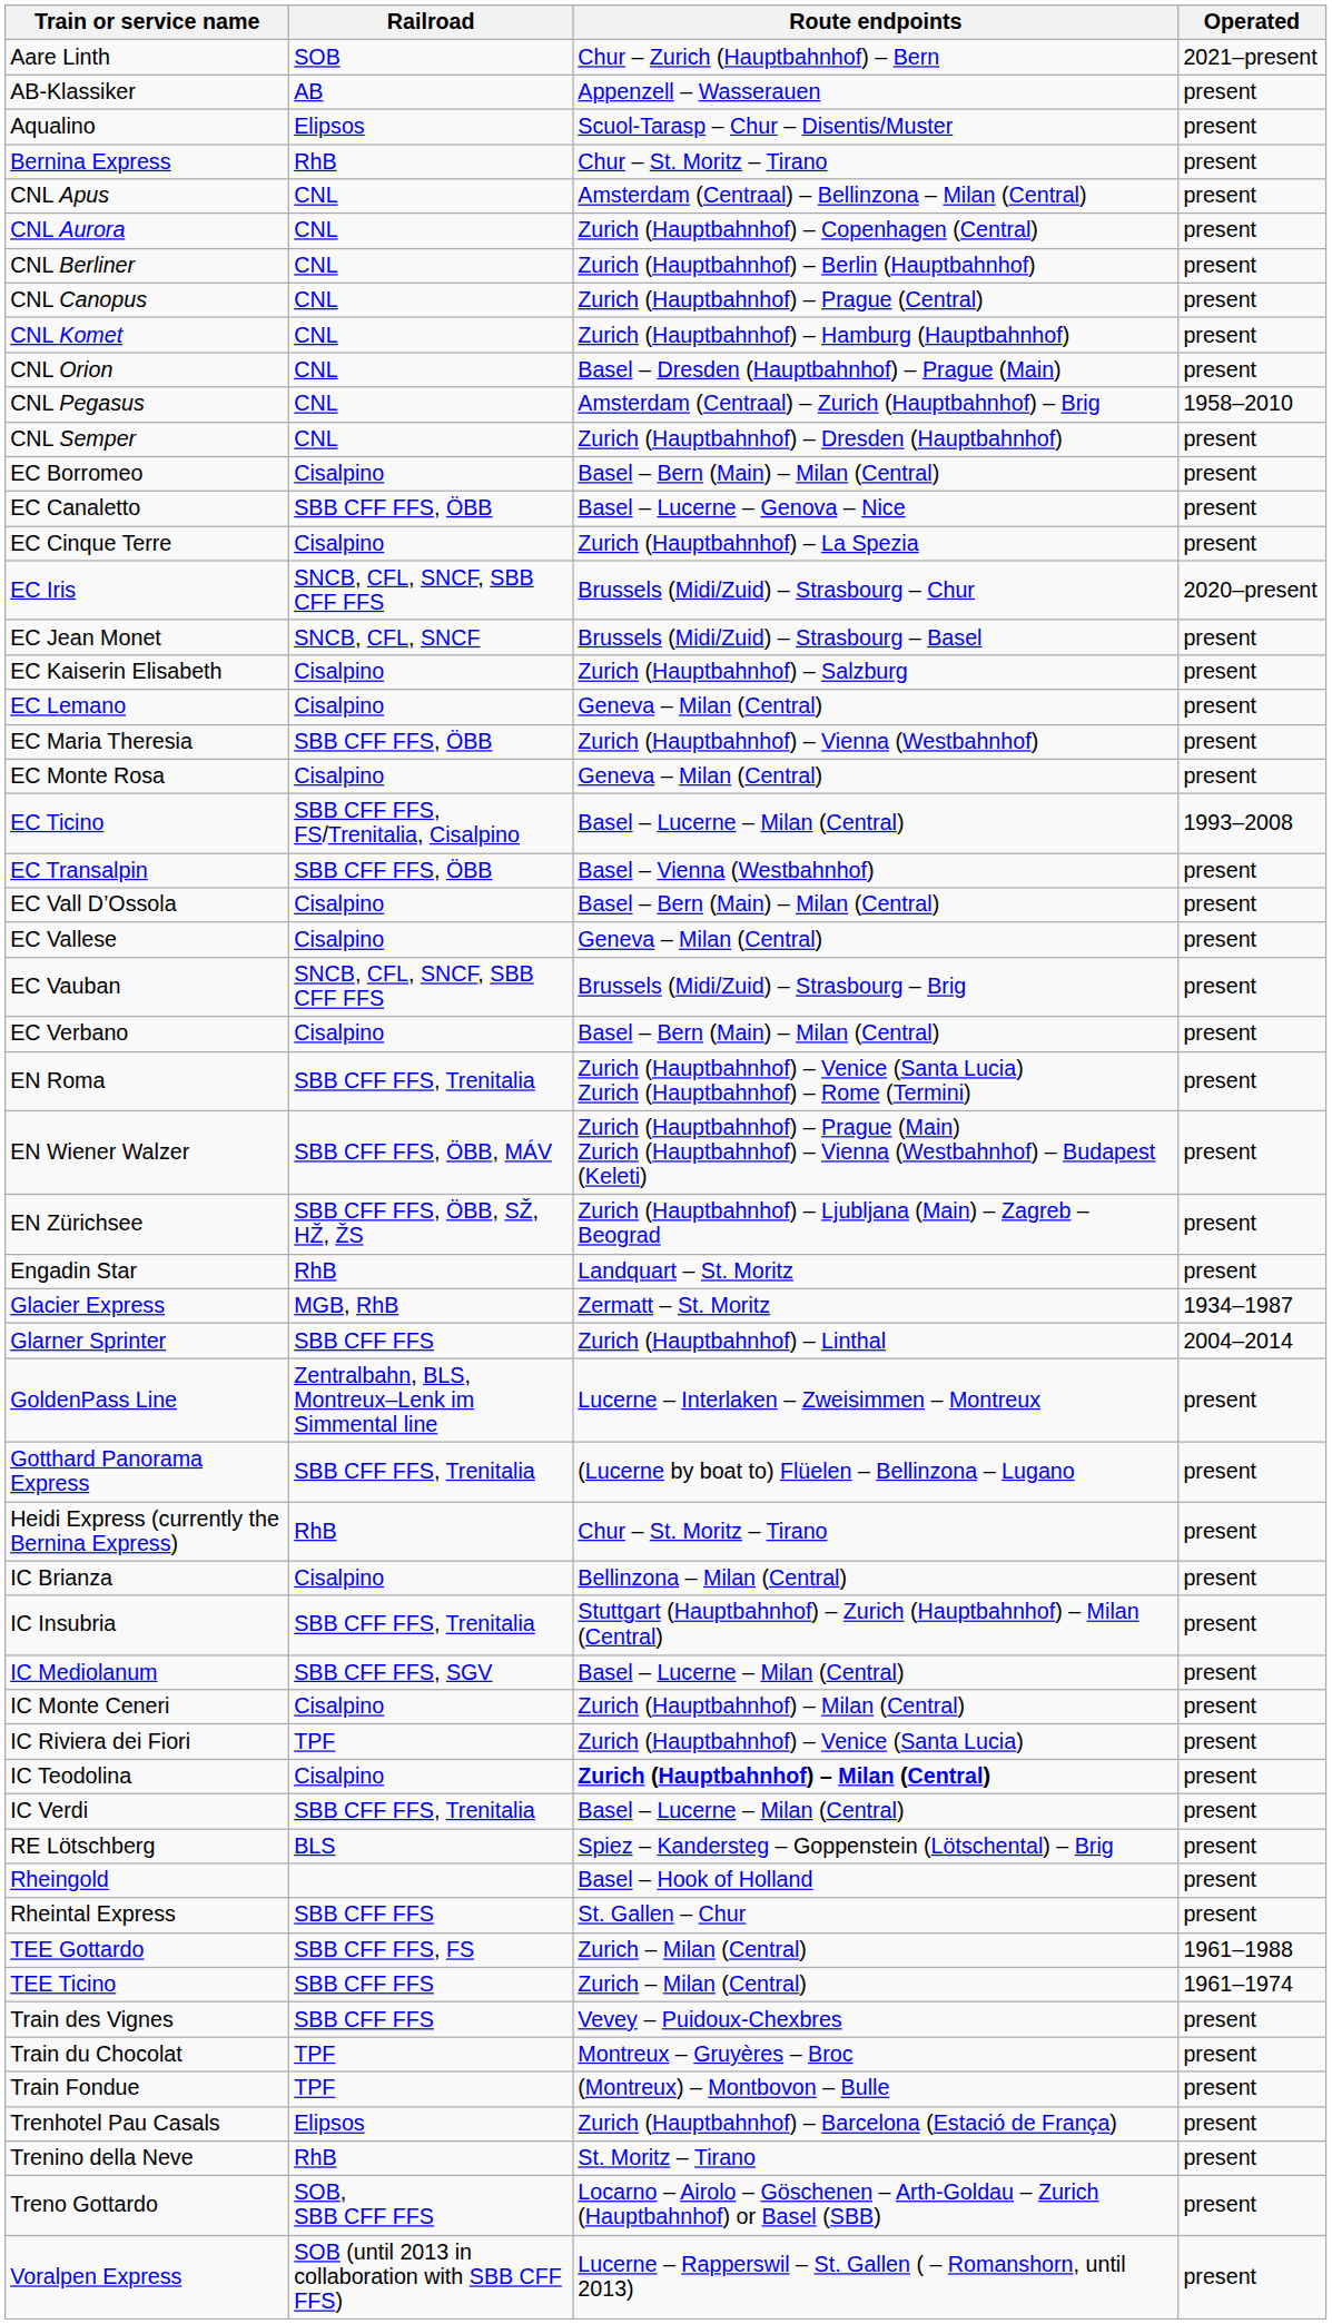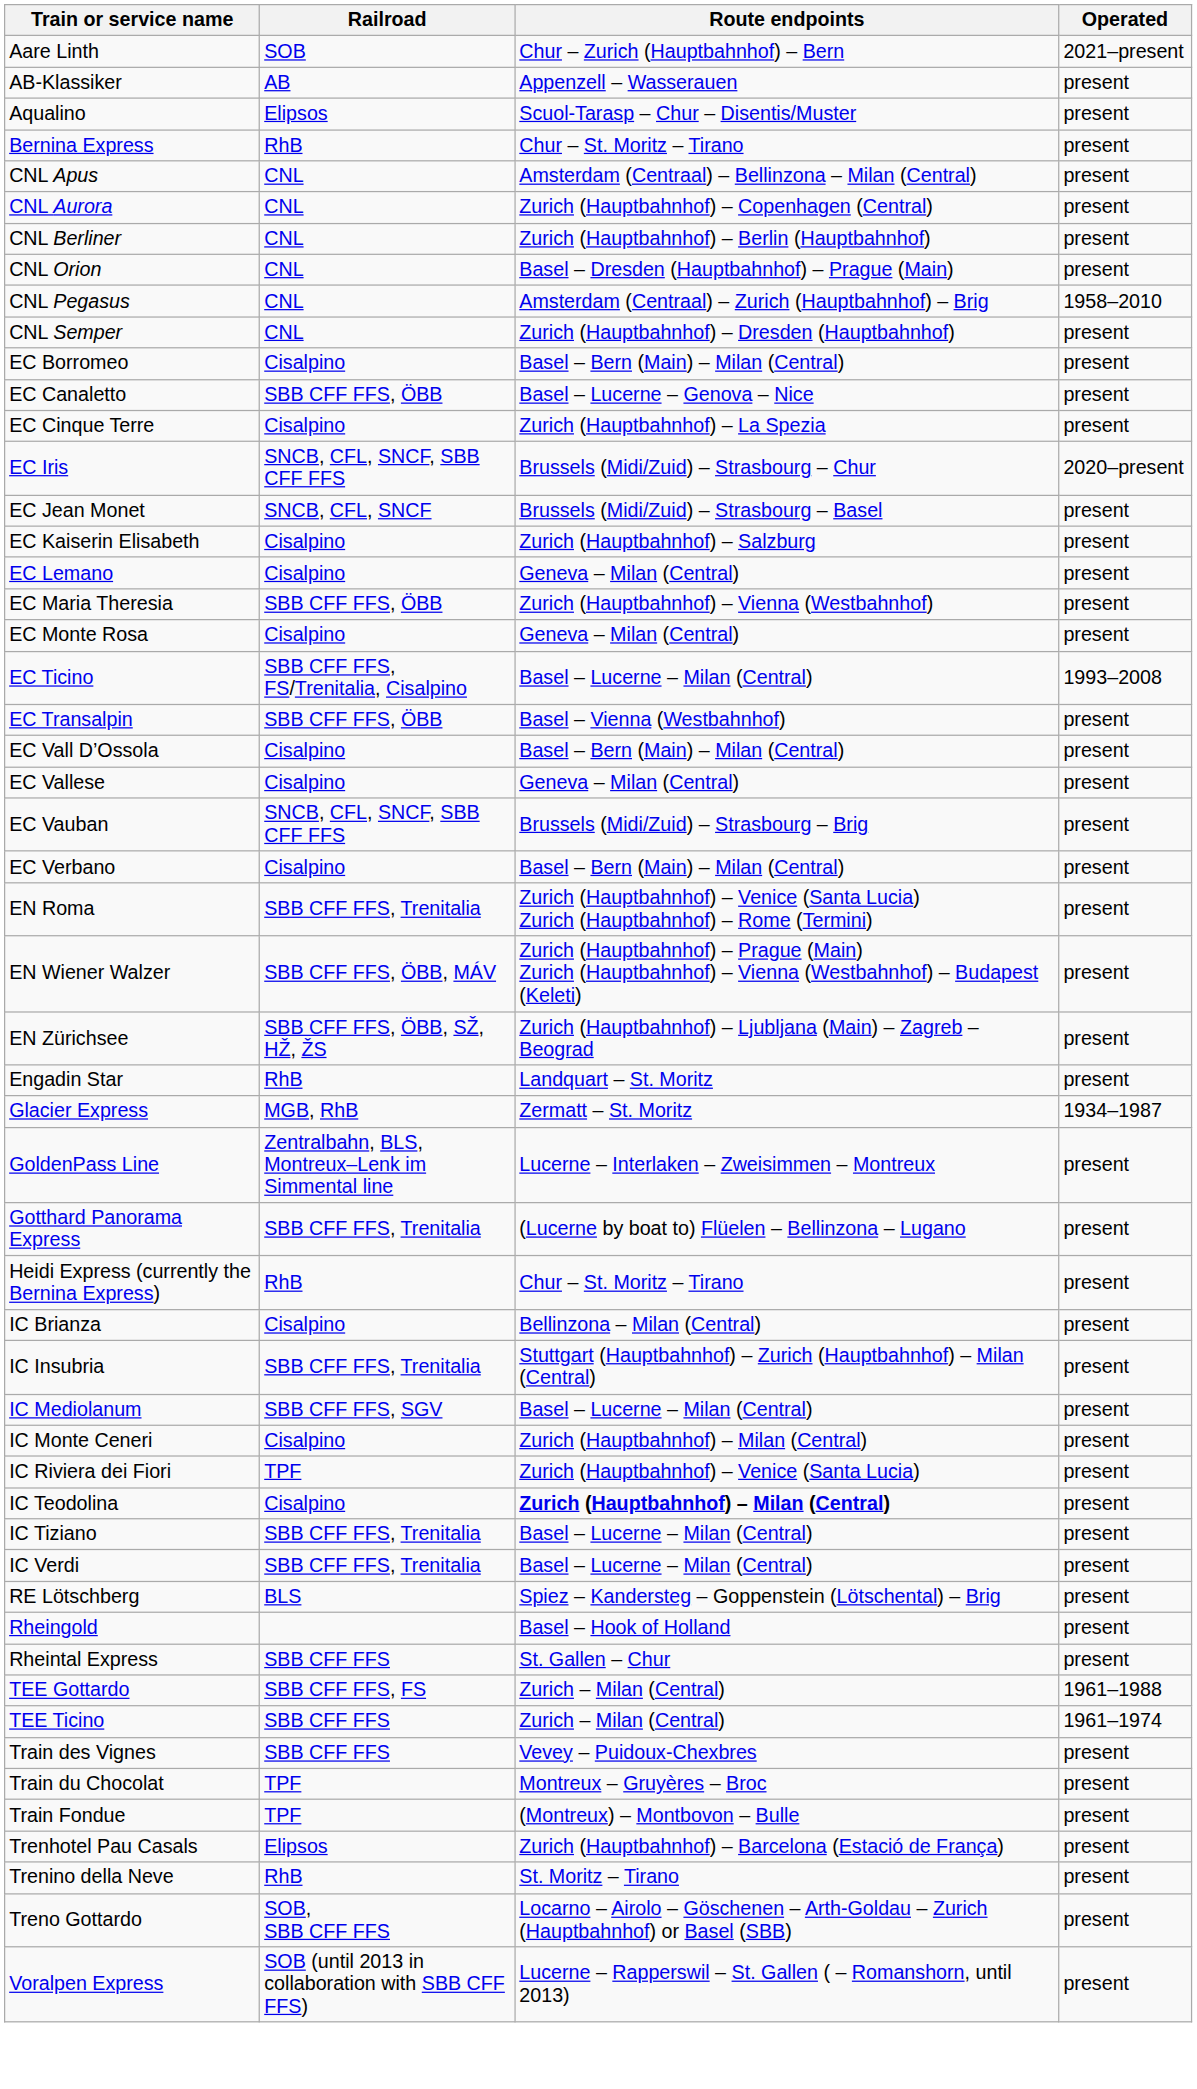- row: CNL Canopus | CNL | Zurich (Hauptbahnhof) – Prague (Central) | present
- row: CNL Komet | CNL | Zurich (Hauptbahnhof) – Hamburg (Hauptbahnhof) | present
- row: Glarner Sprinter | SBB CFF FFS | Zurich (Hauptbahnhof) – Linthal | 2004–2014
+ row: IC Tiziano | SBB CFF FFS, Trenitalia | Basel – Lucerne – Milan (Central) | present
